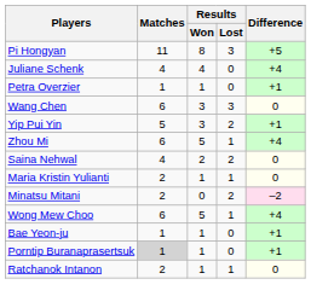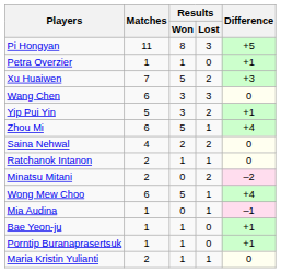- row: Juliane Schenk | 4 | 4 | 0 | +4
+ row: Xu Huaiwen | 7 | 5 | 2 | +3
rows swapped: Maria Kristin Yulianti <-> Ratchanok Intanon
+ row: Mia Audina | 1 | 0 | 1 | –1
Porntip Buranaprasertsuk | Matches: lightgrey background -> no background
